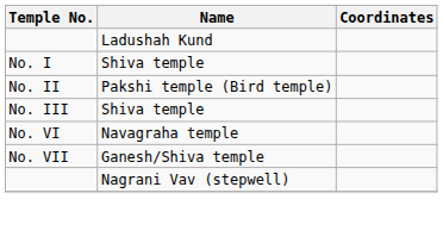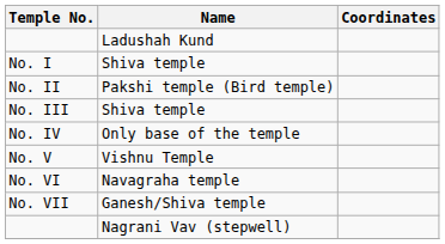+ row: No. IV | Only base of the temple
+ row: No. V | Vishnu Temple
